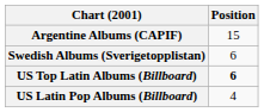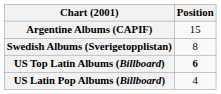Swedish Albums (Sverigetopplistan) | Position: 6 -> 8
